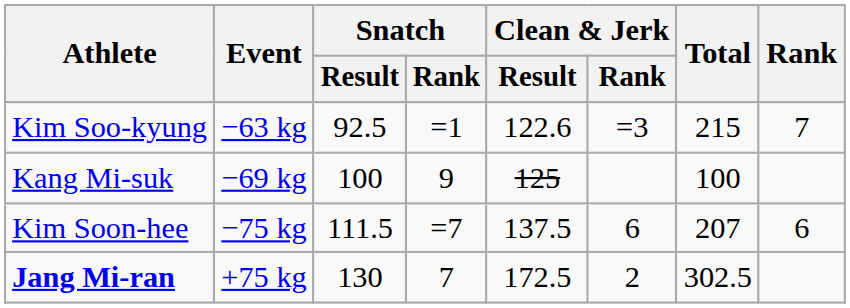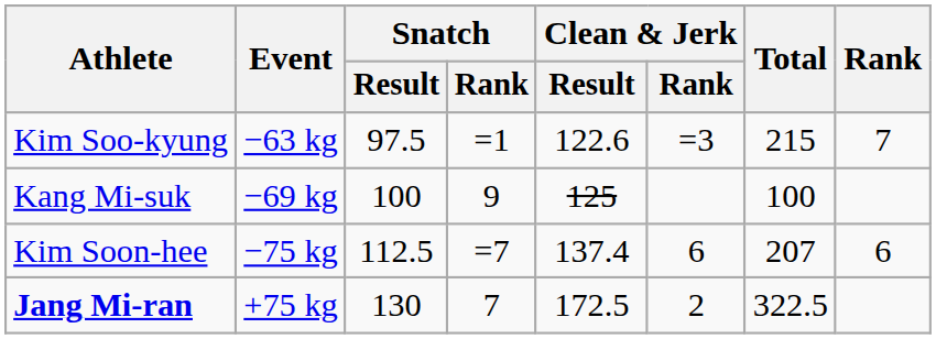Kim Soo-kyung | Snatch / Result: 92.5 -> 97.5
Kim Soon-hee | Snatch / Result: 111.5 -> 112.5
Kim Soon-hee | Clean & Jerk / Result: 137.5 -> 137.4
Jang Mi-ran | Total: 302.5 -> 322.5
